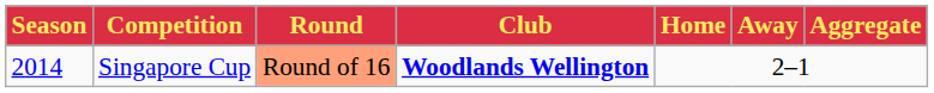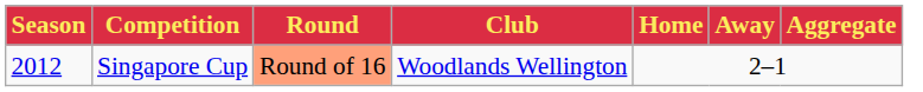Singapore Cup | Season: 2014 -> 2012
Singapore Cup | Club: bold -> normal
